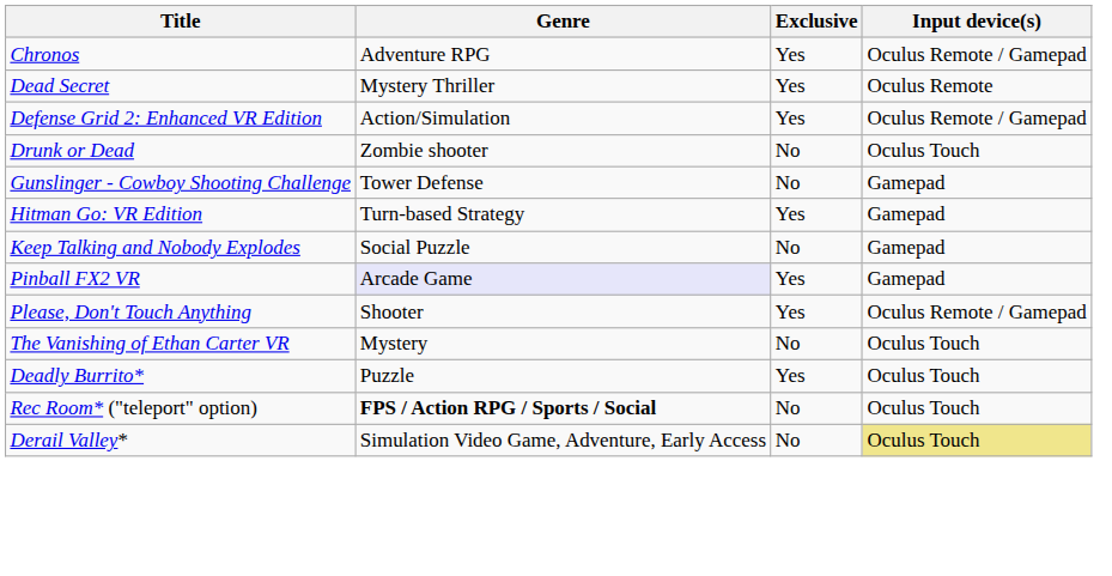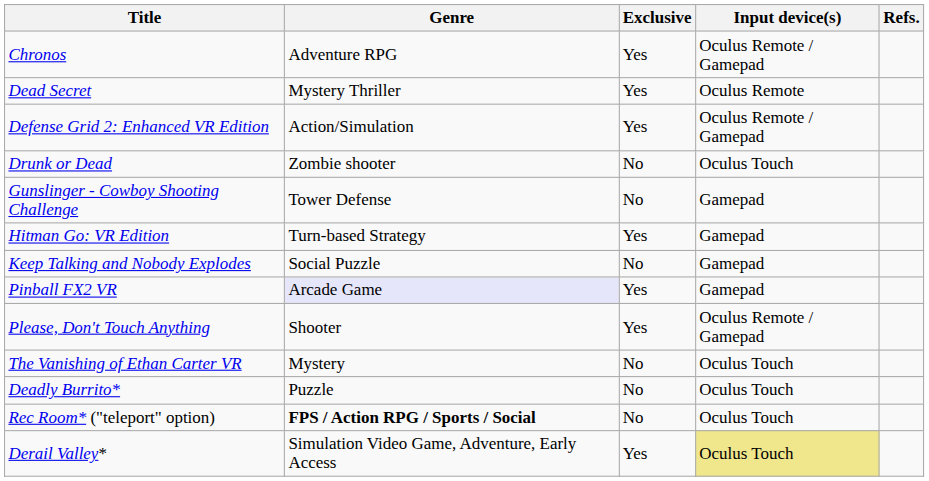+ column: Refs.
Deadly Burrito* | Exclusive: Yes -> No
Derail Valley* | Exclusive: No -> Yes
